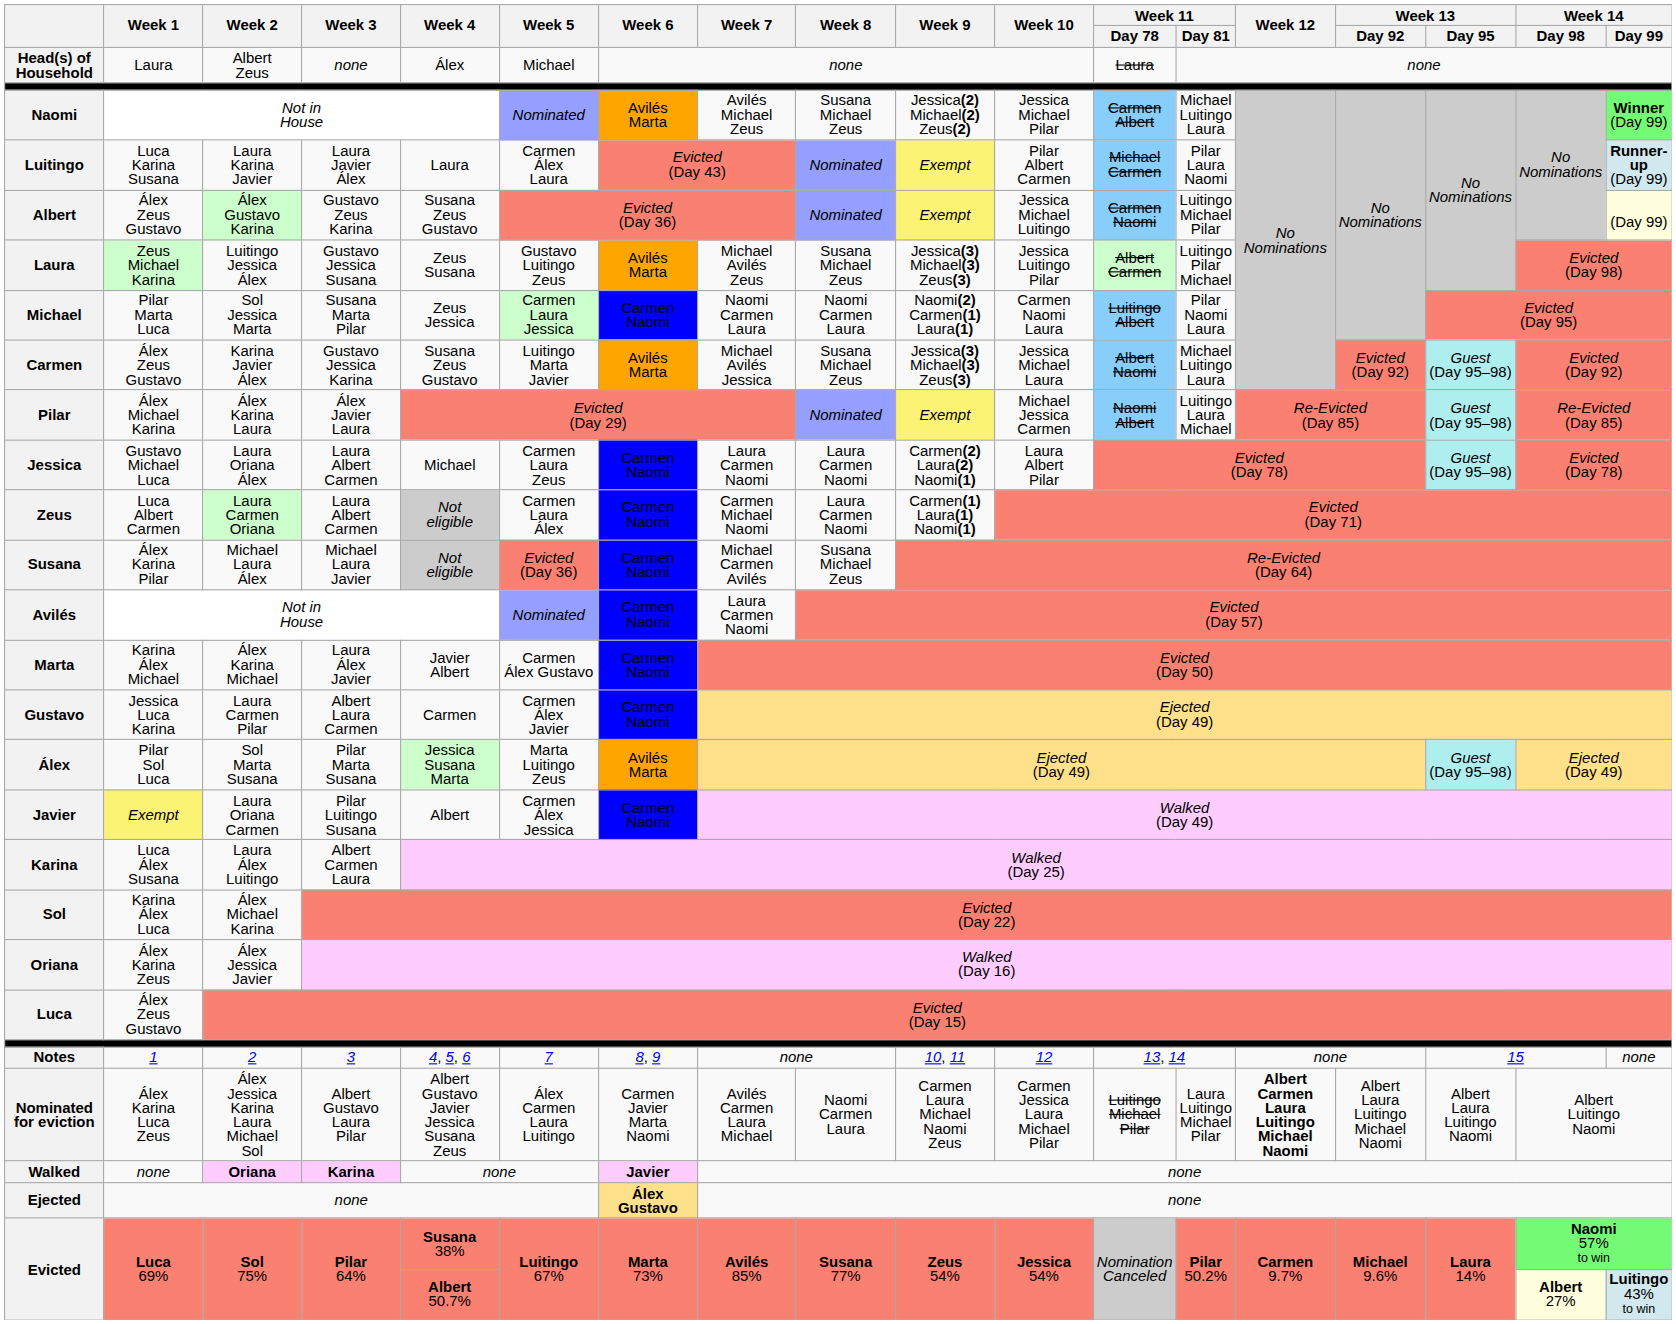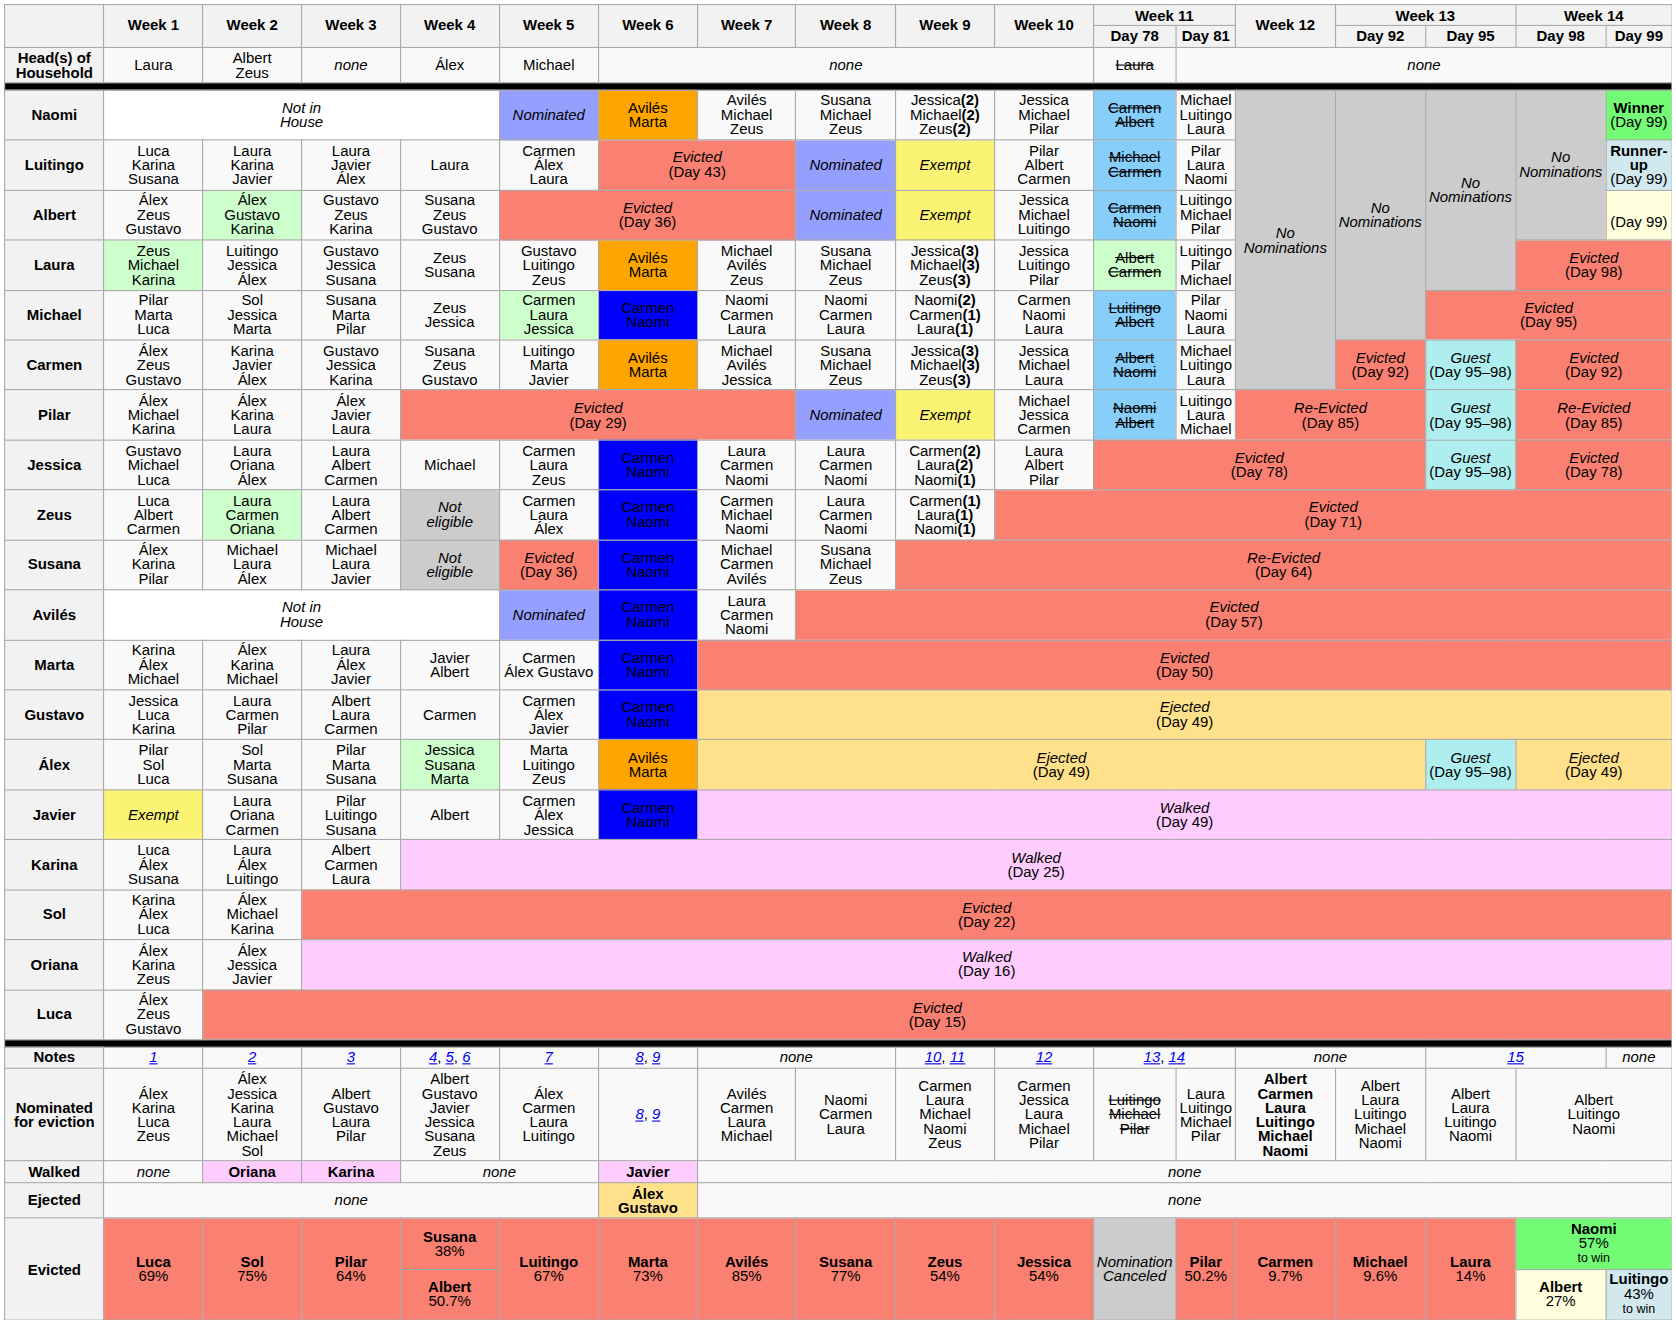Nominated for eviction | Week 6: Carmen Javier Marta Naomi -> 8, 9
